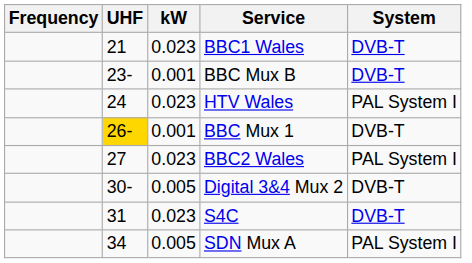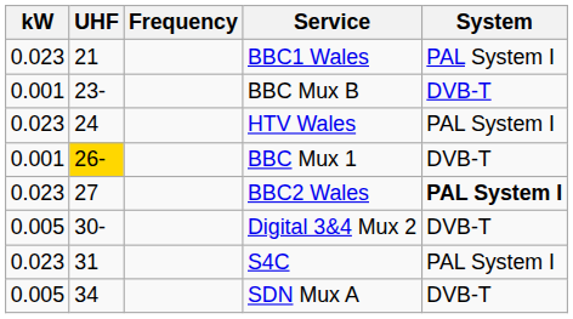columns swapped: Frequency <-> kW
BBC1 Wales | System: DVB-T -> PAL System I
BBC2 Wales | System: normal -> bold
S4C | System: DVB-T -> PAL System I
SDN Mux A | System: PAL System I -> DVB-T
